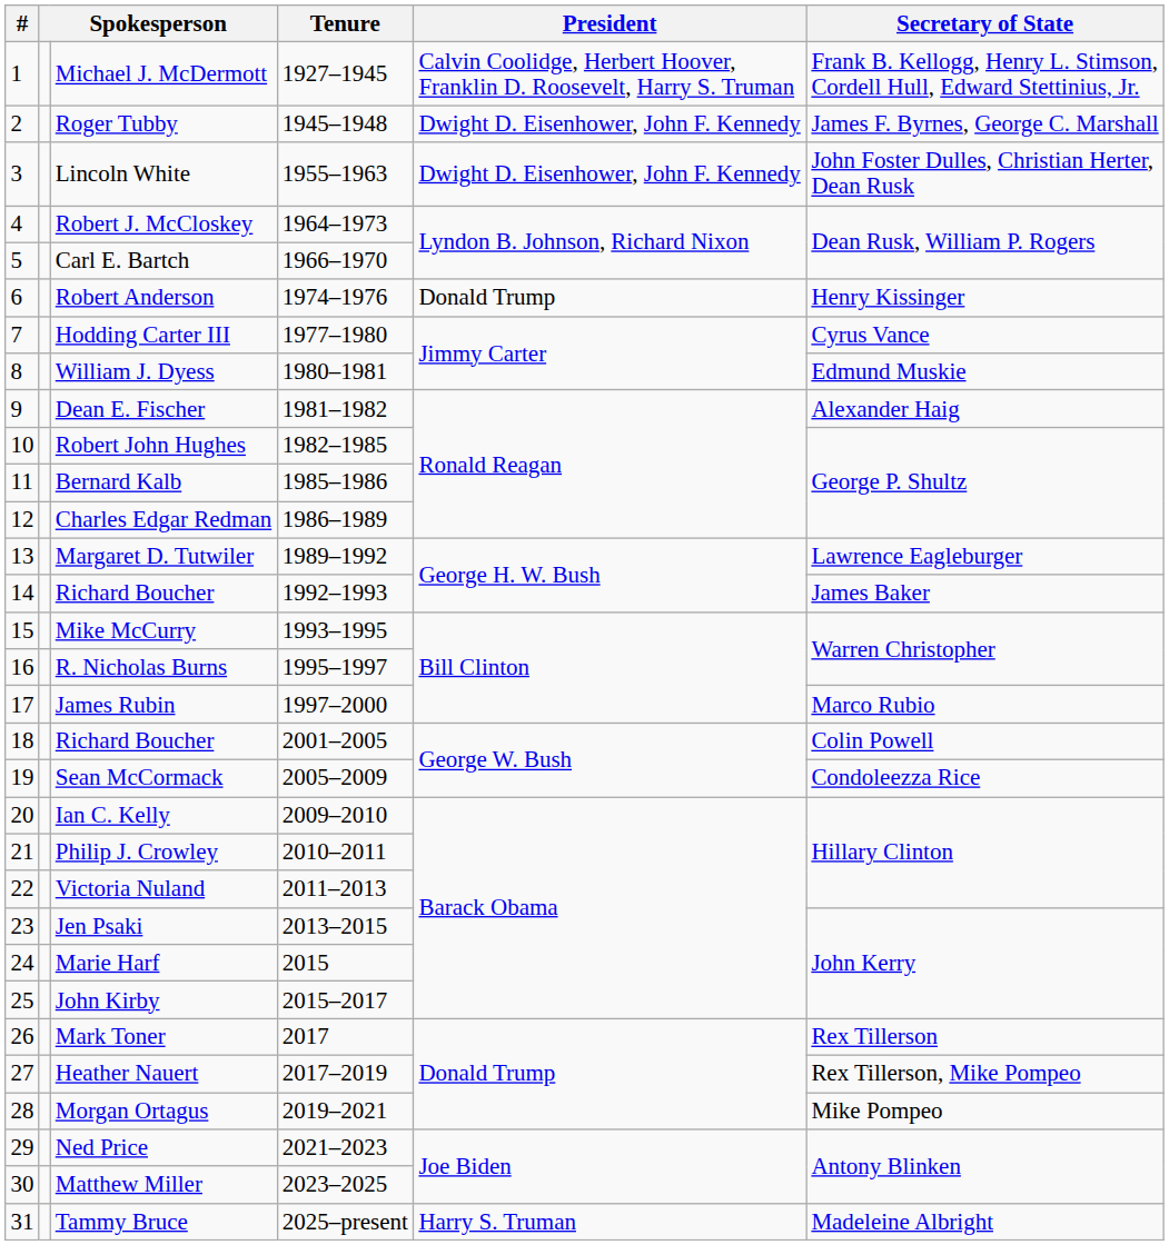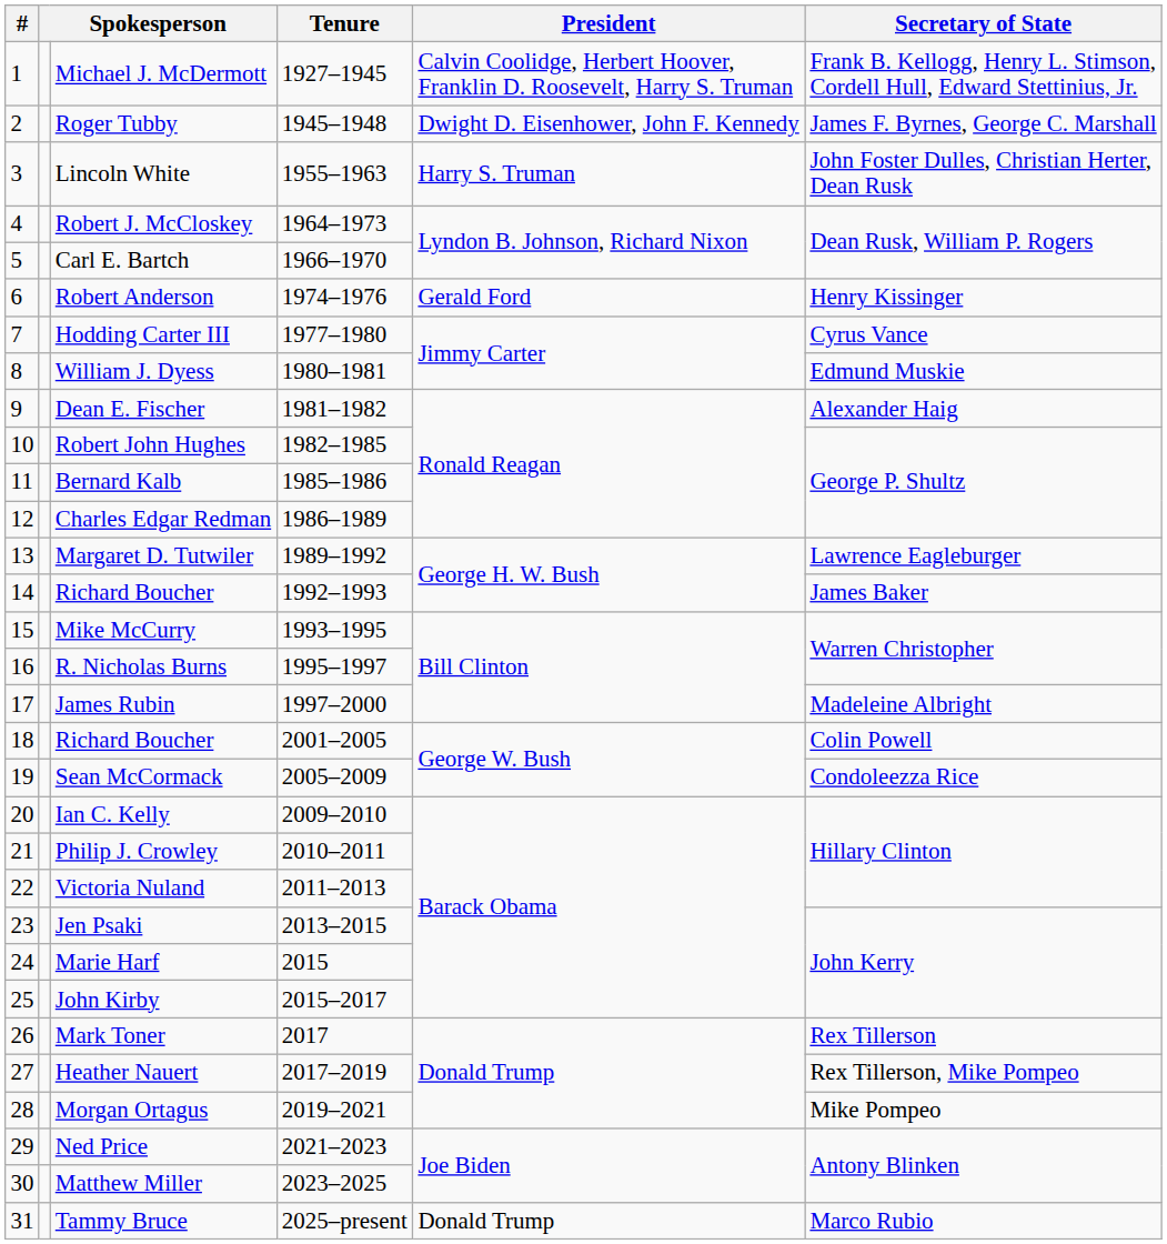Lincoln White | President: Dwight D. Eisenhower, John F. Kennedy -> Harry S. Truman
Robert Anderson | President: Donald Trump -> Gerald Ford
James Rubin | Secretary of State: Marco Rubio -> Madeleine Albright
Tammy Bruce | President: Harry S. Truman -> Donald Trump
Tammy Bruce | Secretary of State: Madeleine Albright -> Marco Rubio
